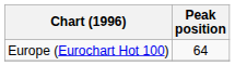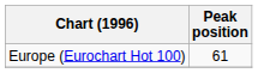Europe (Eurochart Hot 100) | Peak position: 64 -> 61
